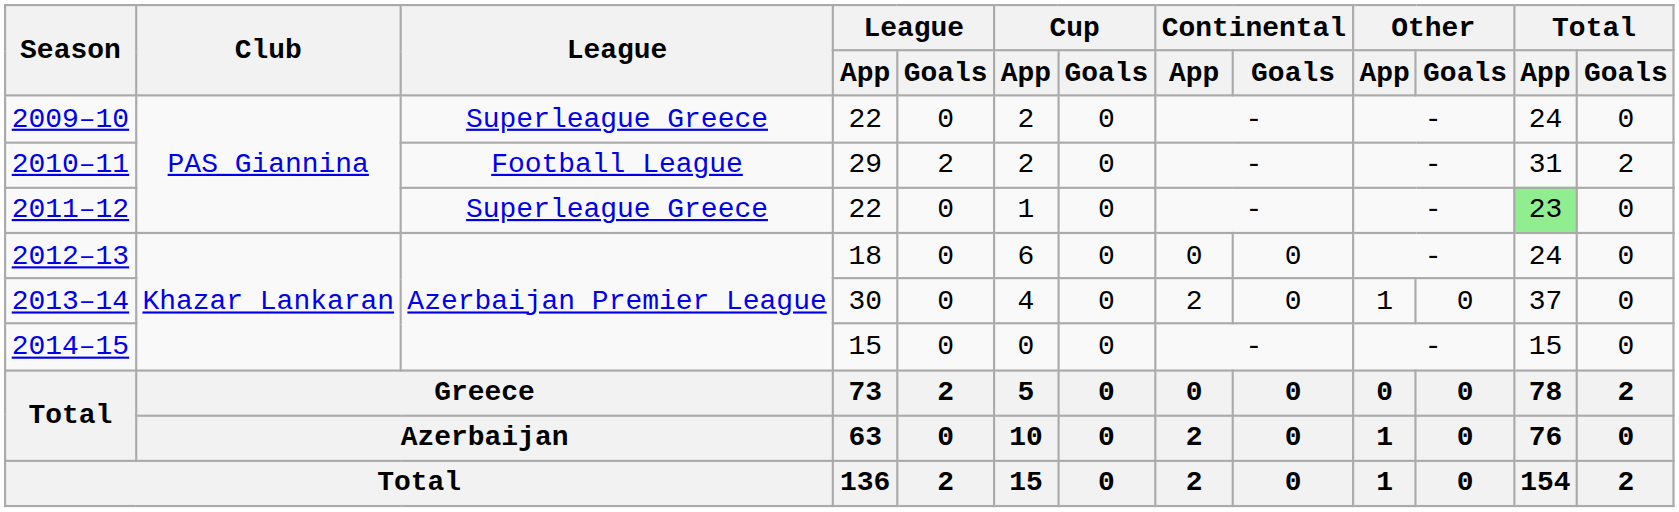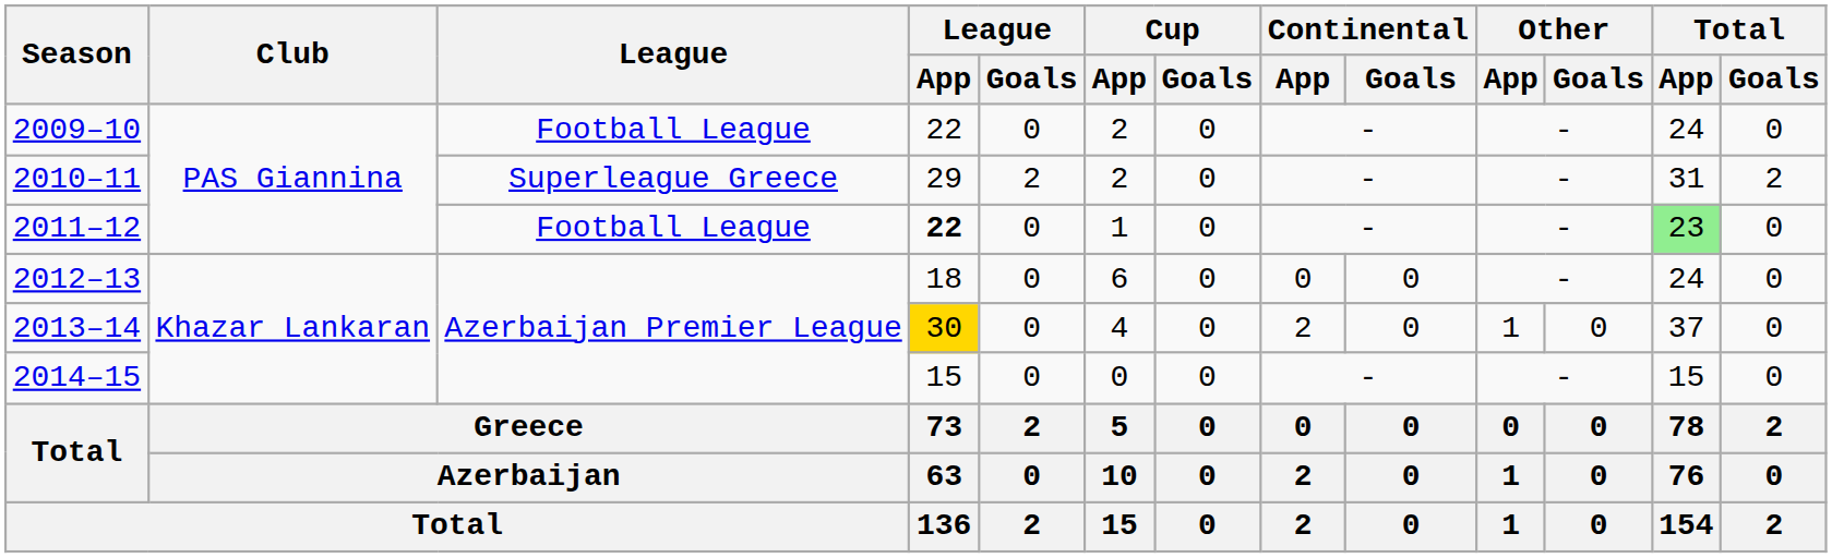2009–10 | League: Superleague Greece -> Football League
2010–11 | League: Football League -> Superleague Greece
2011–12 | League: Superleague Greece -> Football League
2011–12 | League / App: normal -> bold
2013–14 | League / App: no background -> gold background
